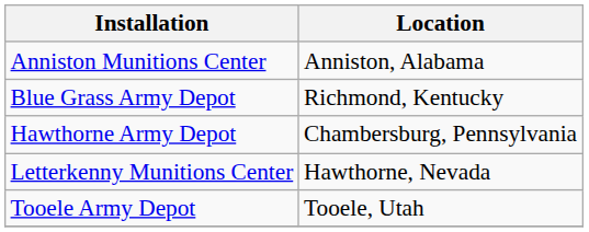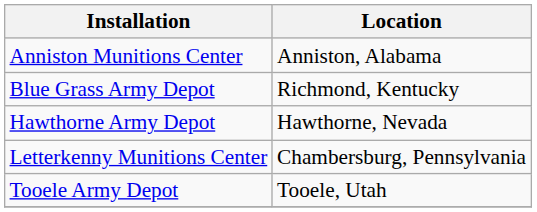Hawthorne Army Depot | Location: Chambersburg, Pennsylvania -> Hawthorne, Nevada
Letterkenny Munitions Center | Location: Hawthorne, Nevada -> Chambersburg, Pennsylvania
